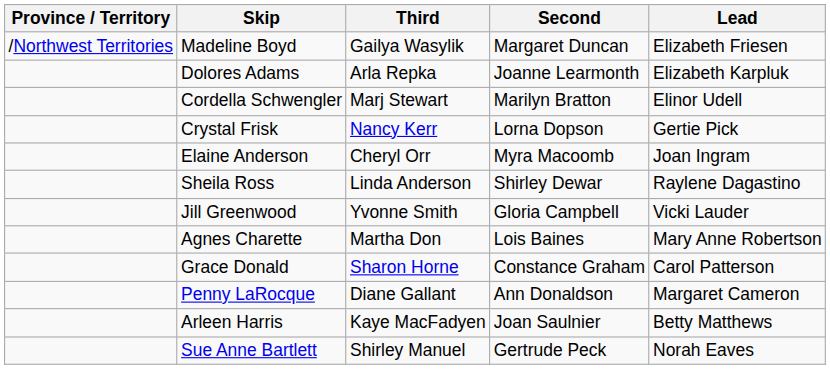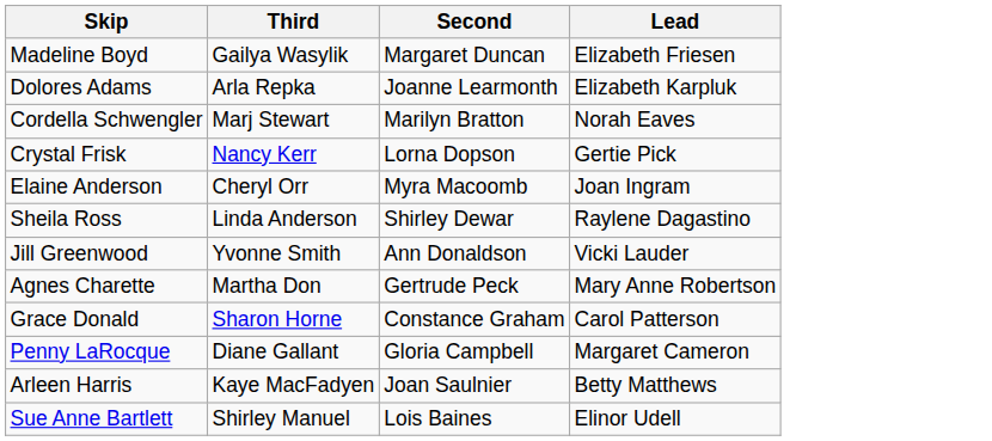- column: Province / Territory | /Northwest Territories
Cordella Schwengler | Lead: Elinor Udell -> Norah Eaves
Jill Greenwood | Second: Gloria Campbell -> Ann Donaldson
Agnes Charette | Second: Lois Baines -> Gertrude Peck
Penny LaRocque | Second: Ann Donaldson -> Gloria Campbell
Sue Anne Bartlett | Second: Gertrude Peck -> Lois Baines
Sue Anne Bartlett | Lead: Norah Eaves -> Elinor Udell
